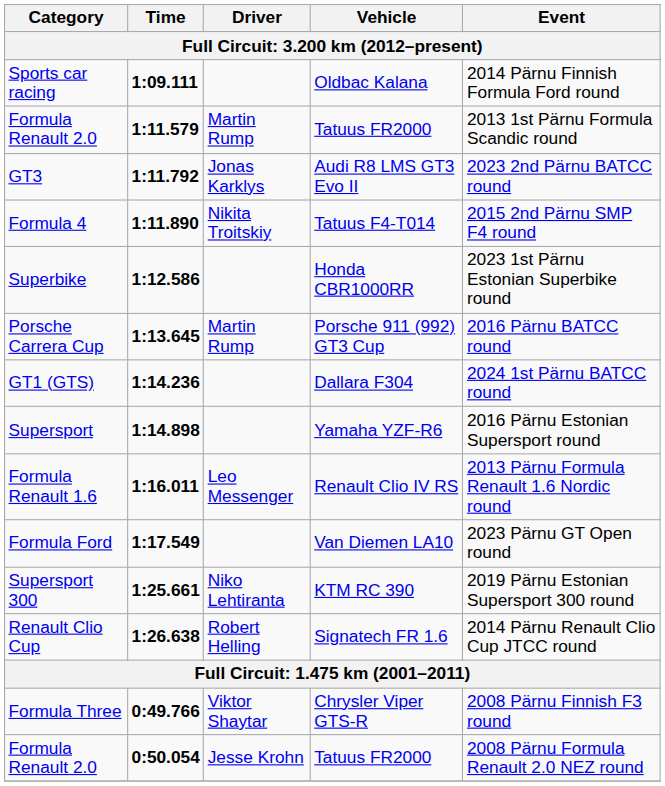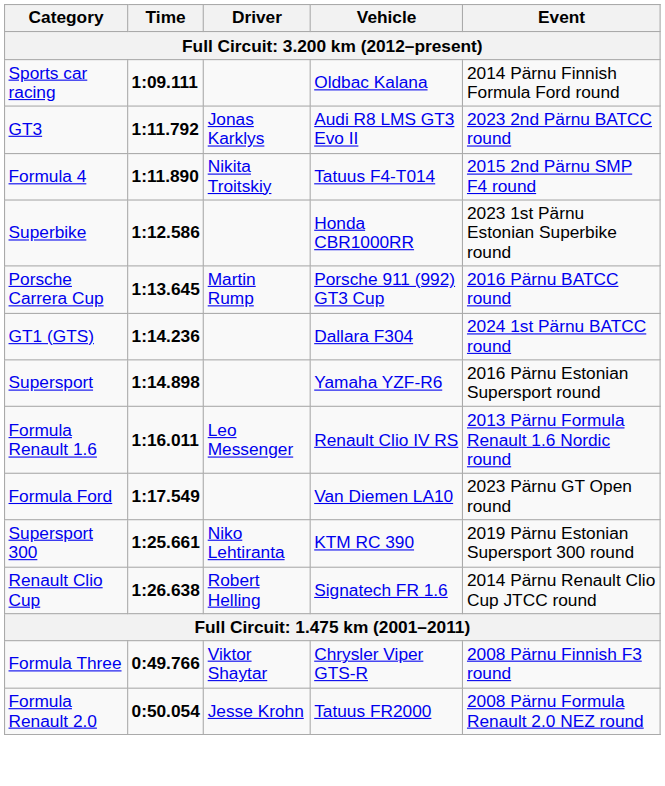- row: Formula Renault 2.0 | 1:11.579 | Martin Rump | Tatuus FR2000 | 2013 1st Pärnu Formula Scandic round
